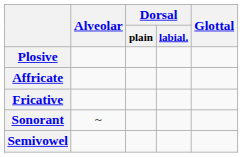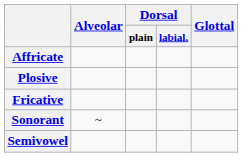rows swapped: Plosive <-> Affricate
